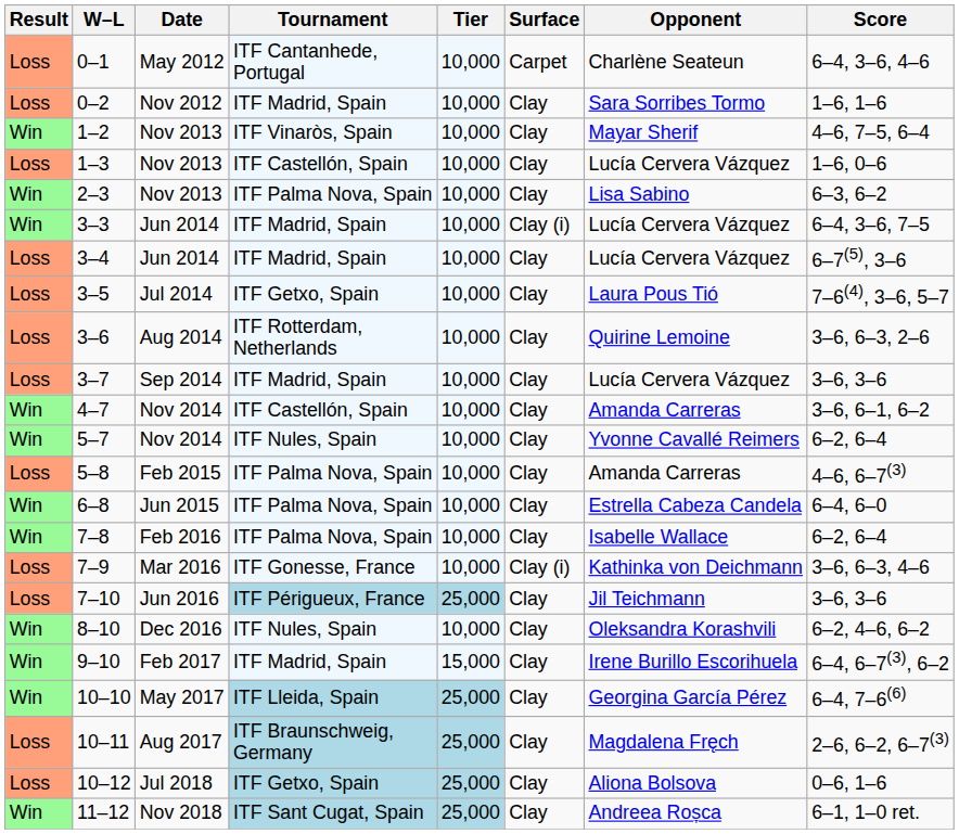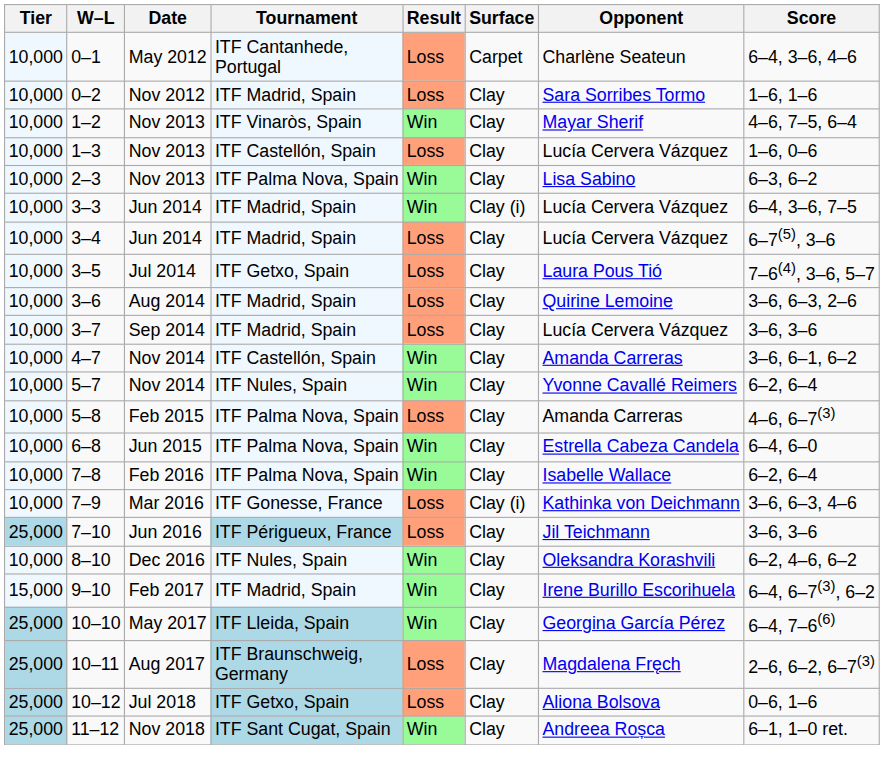columns swapped: Result <-> Tier
3–6 | Tournament: ITF Rotterdam, Netherlands -> ITF Madrid, Spain
